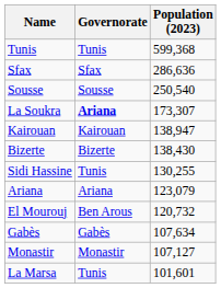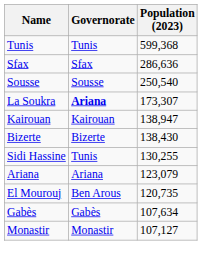El Mourouj | Population (2023): 120,732 -> 120,735
- row: La Marsa | Tunis | 101,601
